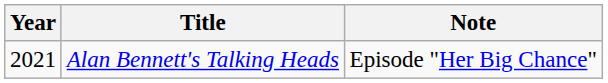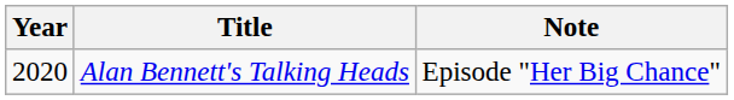Alan Bennett's Talking Heads | Year: 2021 -> 2020
